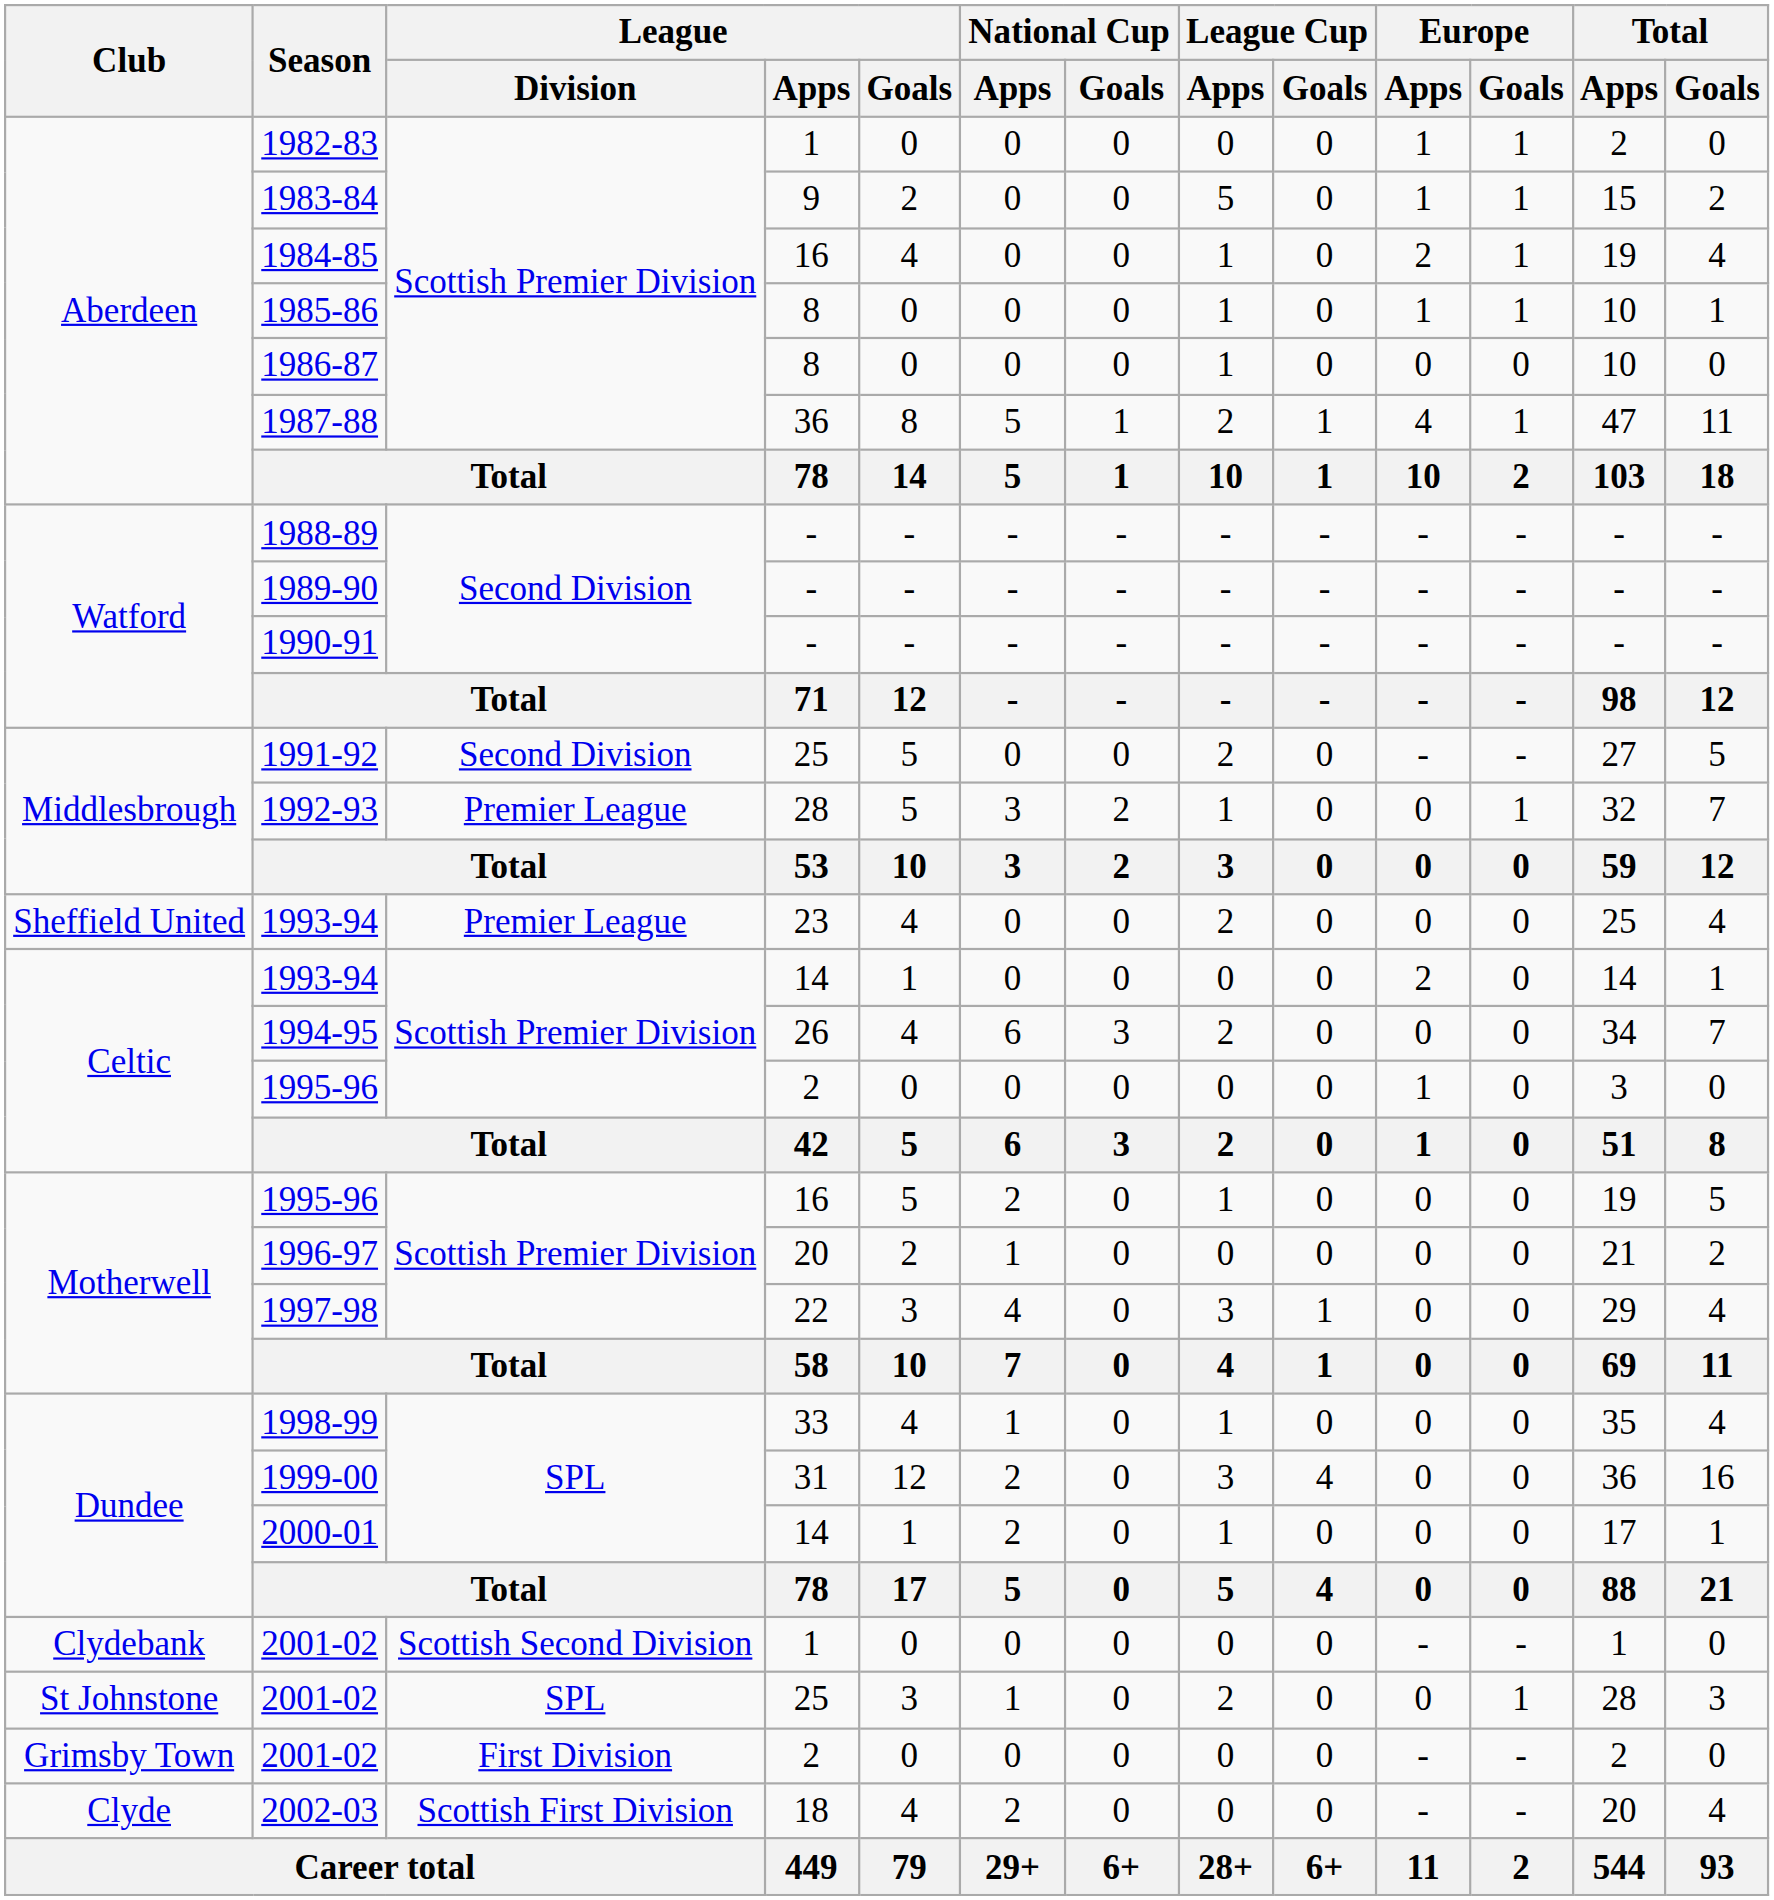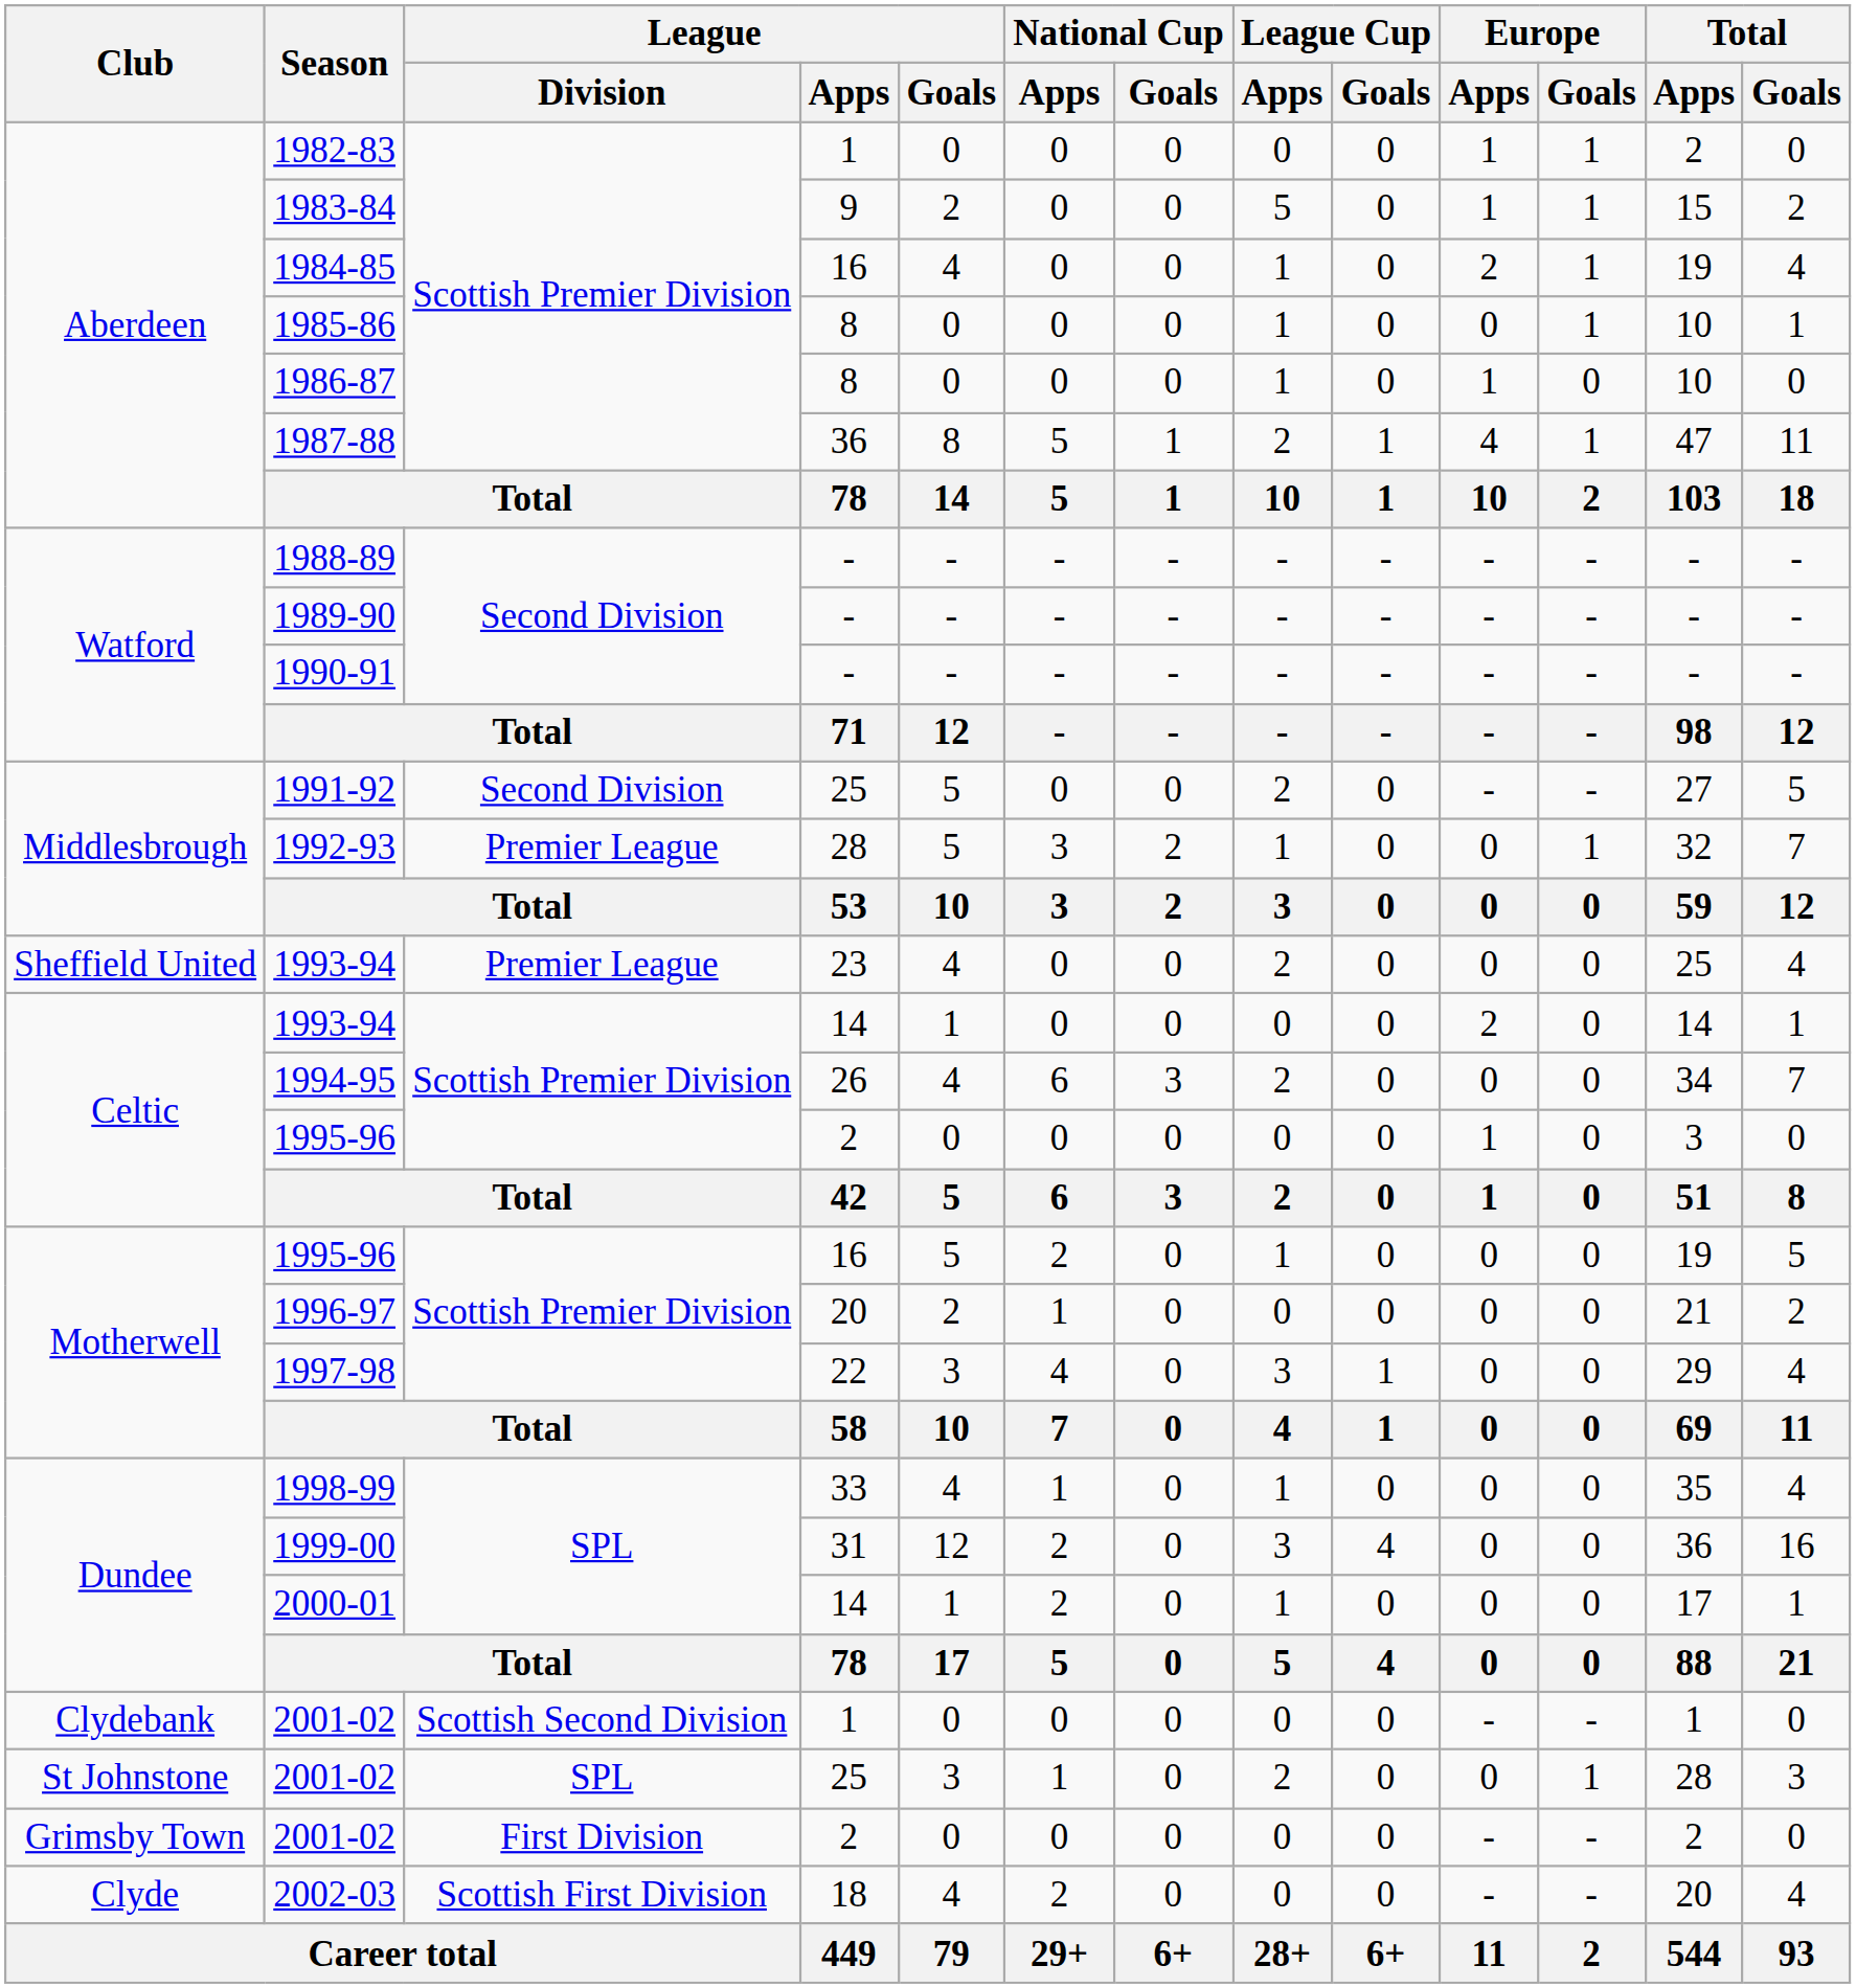1985-86 | Europe / Apps: 1 -> 0
1986-87 | Europe / Apps: 0 -> 1
